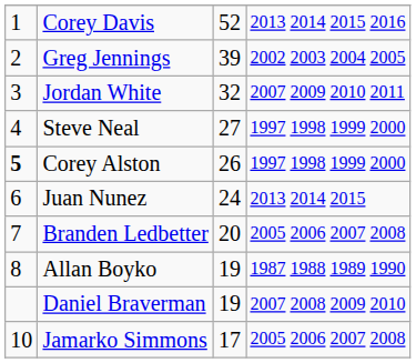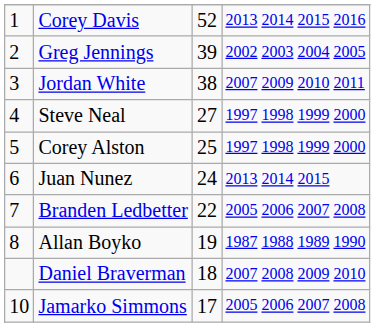Jordan White | column 3: 32 -> 38
Corey Alston | column 1: bold -> normal
Corey Alston | column 3: 26 -> 25
Branden Ledbetter | column 3: 20 -> 22
Daniel Braverman | column 3: 19 -> 18
